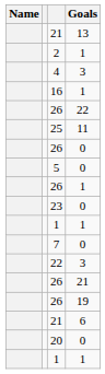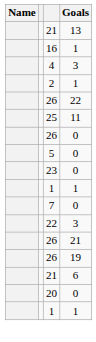rows swapped: 16 <-> 2
- row: 26 | 1
